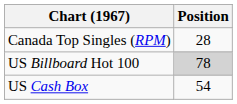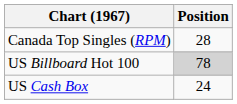US Cash Box | Position: 54 -> 24
